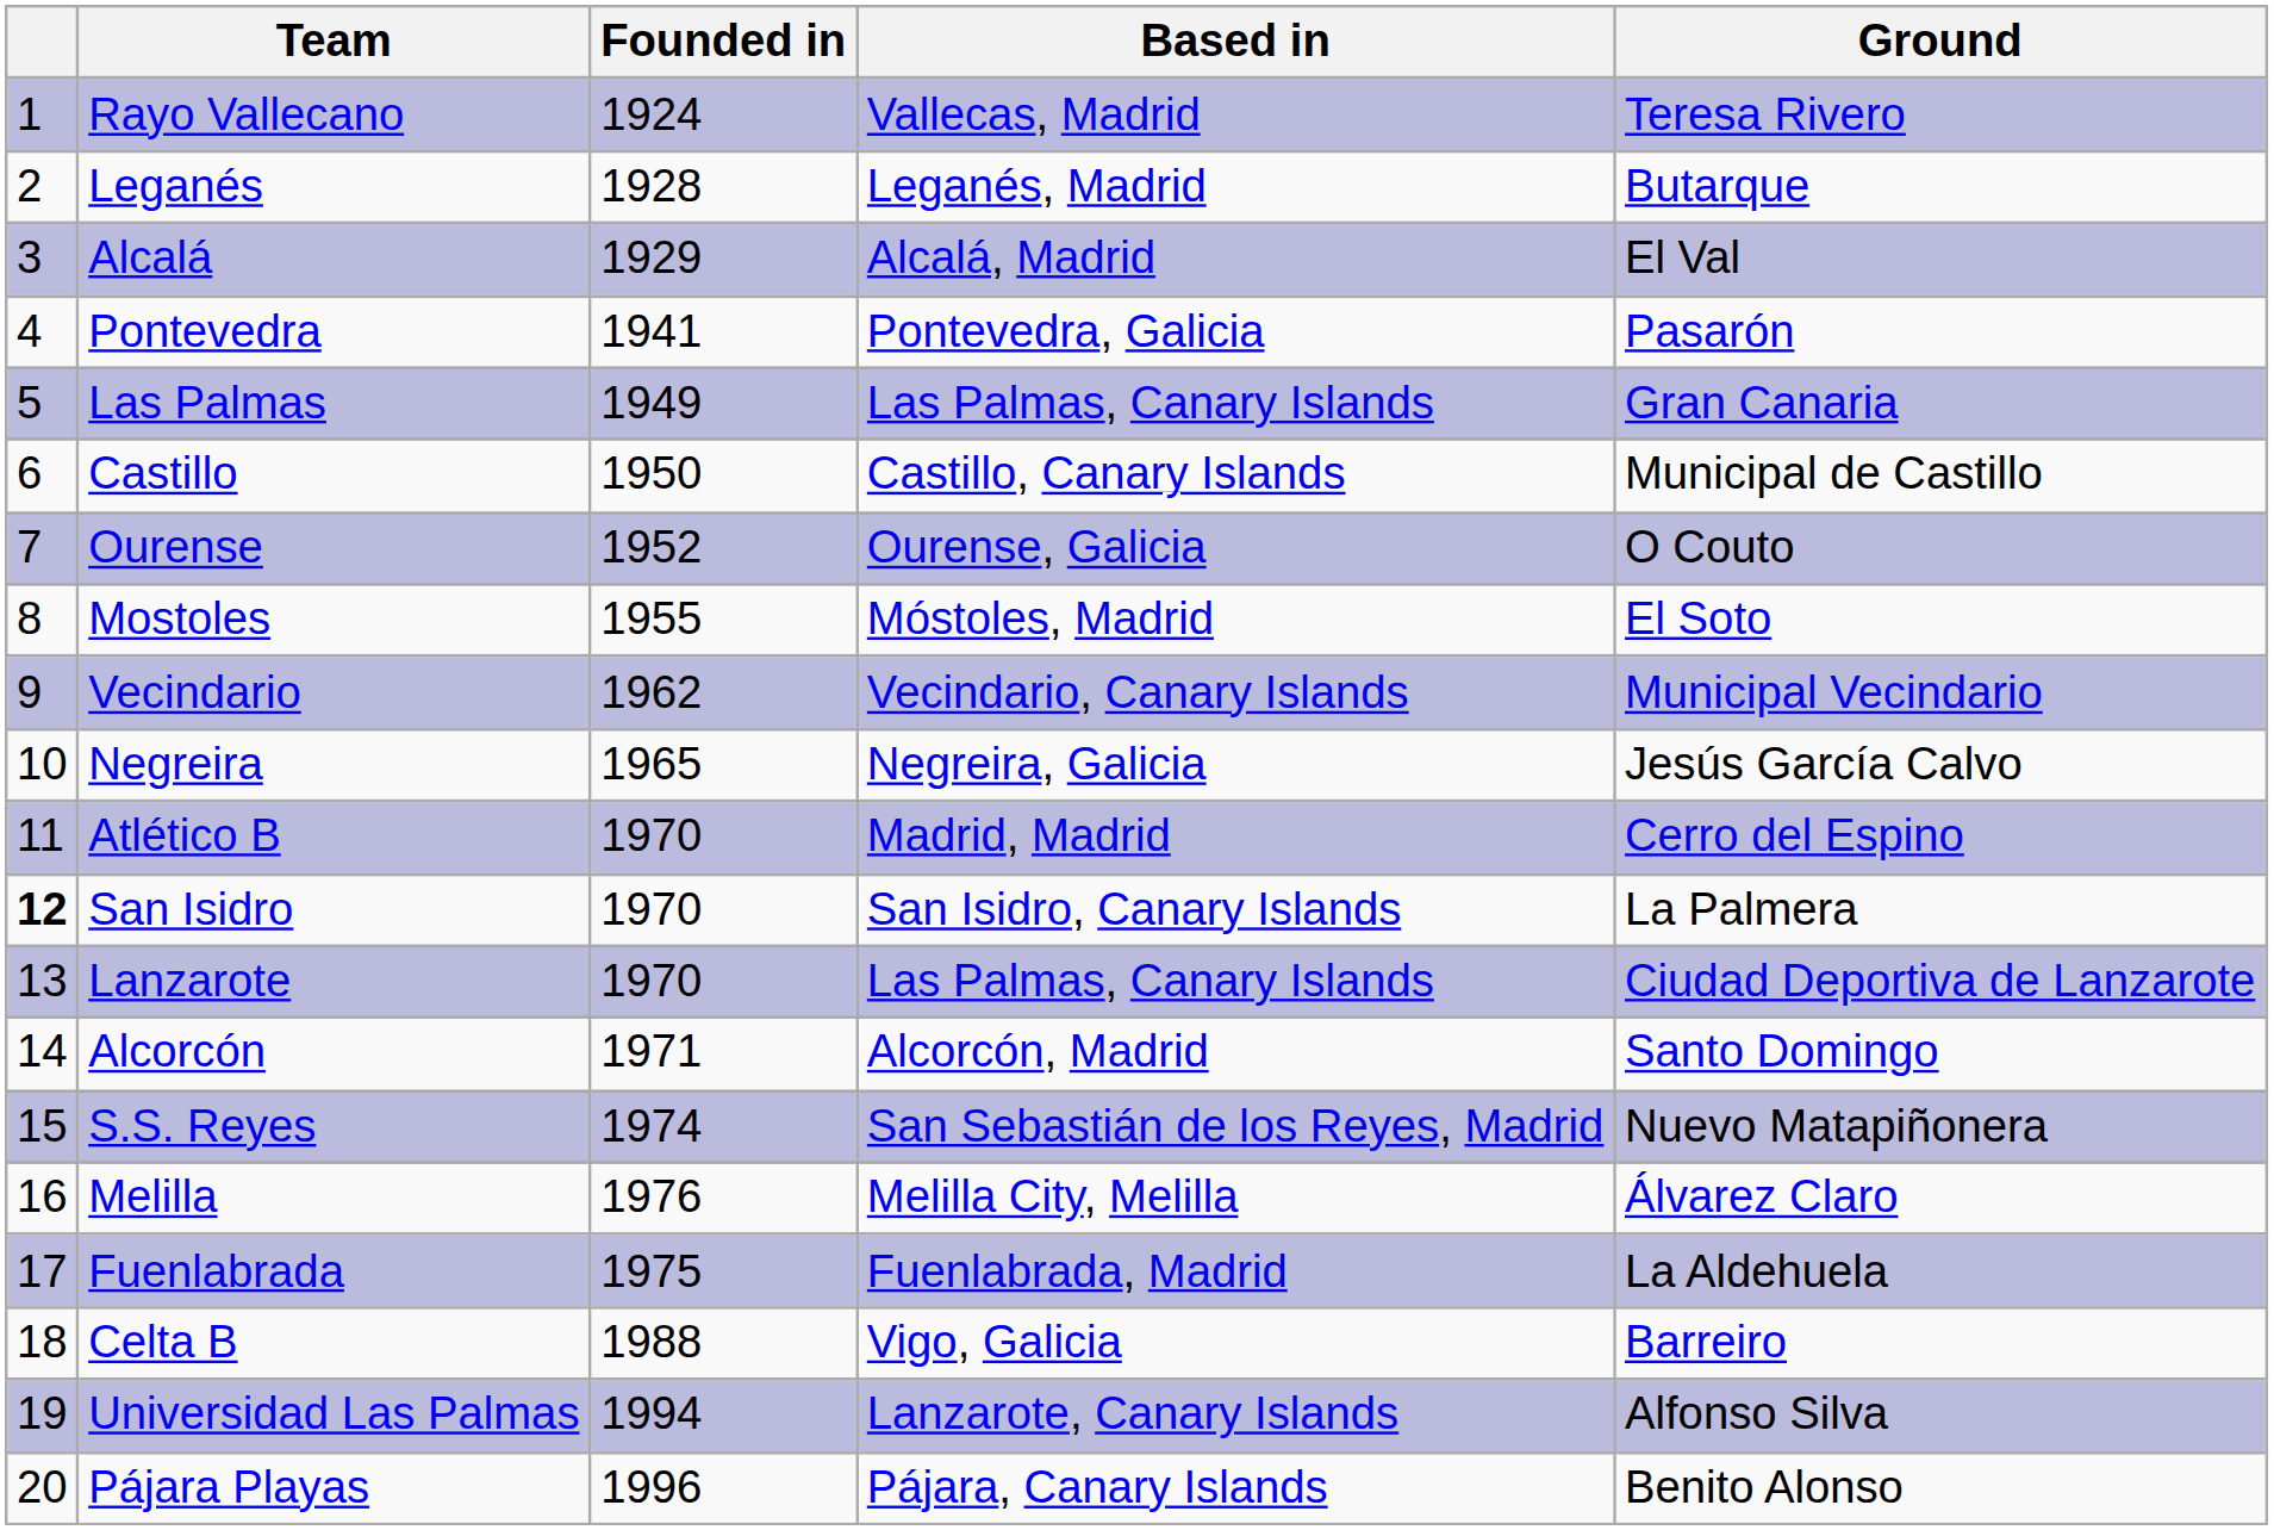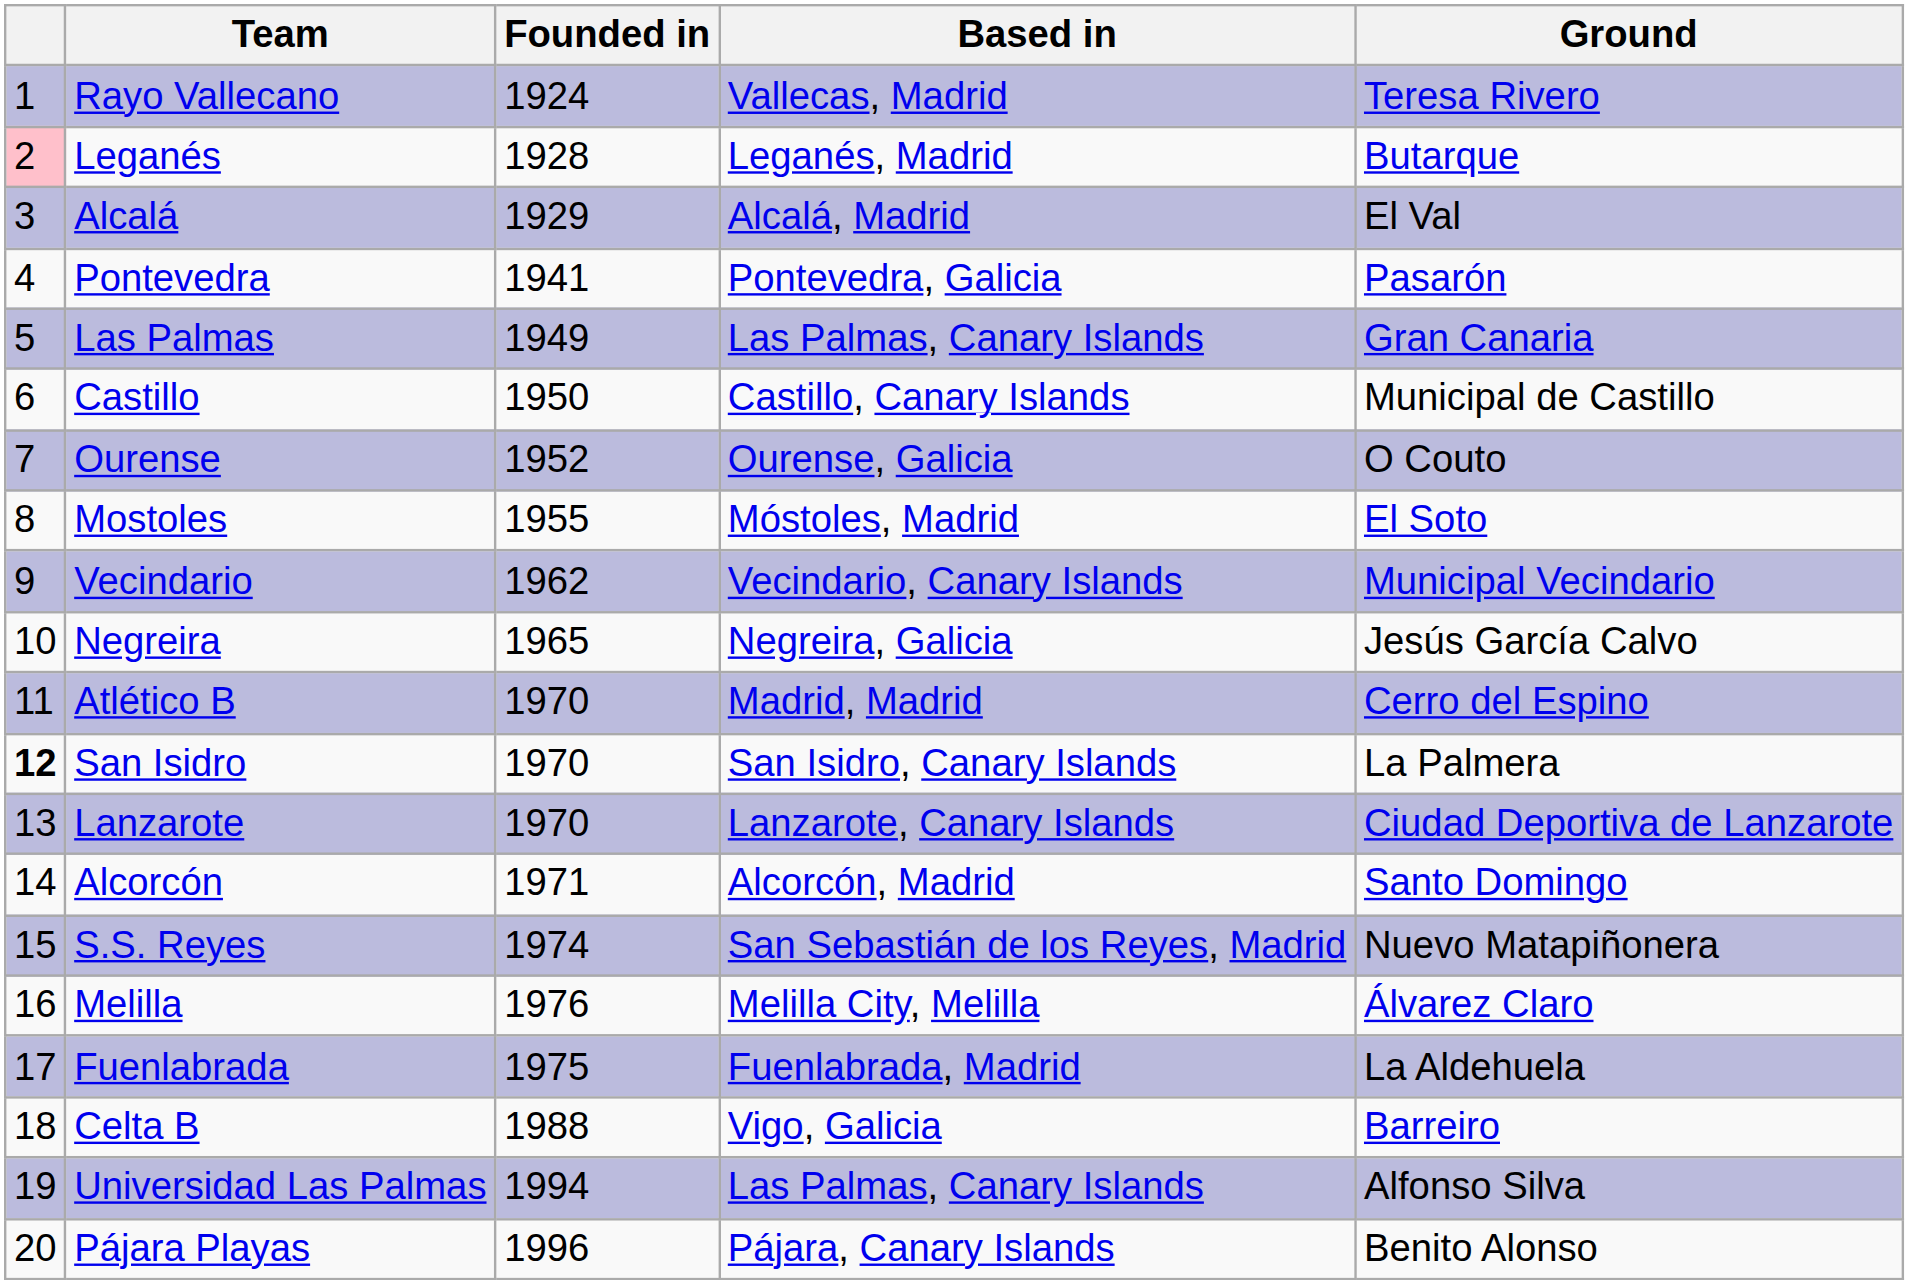Leganés | column 1: no background -> pink background
Lanzarote | Based in: Las Palmas, Canary Islands -> Lanzarote, Canary Islands
Universidad Las Palmas | Based in: Lanzarote, Canary Islands -> Las Palmas, Canary Islands
